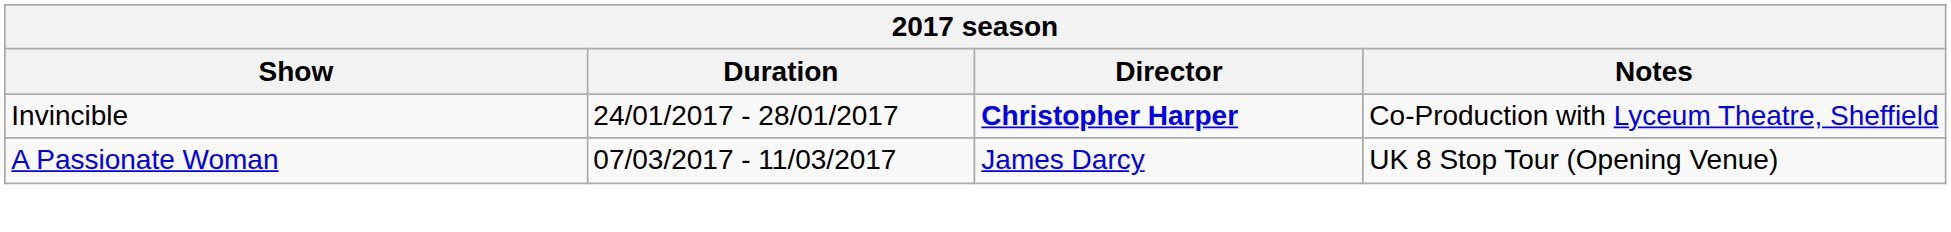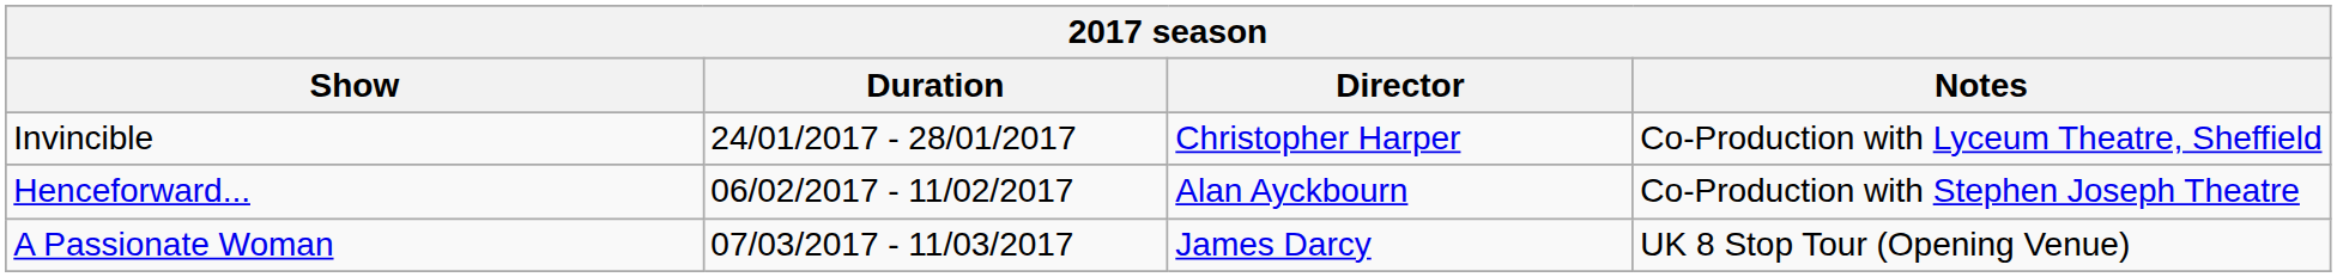Invincible | Director: bold -> normal
+ row: Henceforward... | 06/02/2017 - 11/02/2017 | Alan Ayckbourn | Co-Production with Stephen Joseph Theatre
